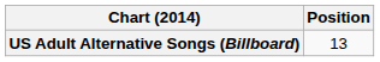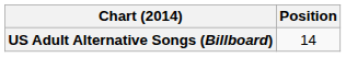US Adult Alternative Songs (Billboard) | Position: 13 -> 14
